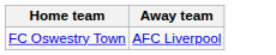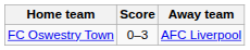+ column: Score | 0–3
